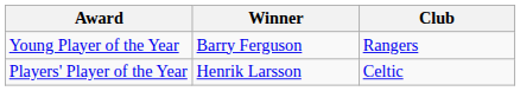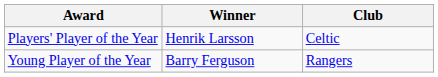rows swapped: Players' Player of the Year <-> Young Player of the Year
